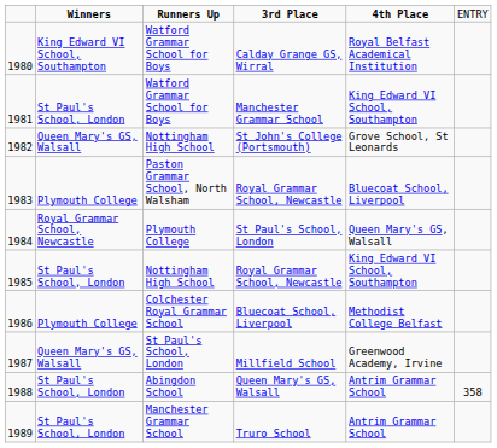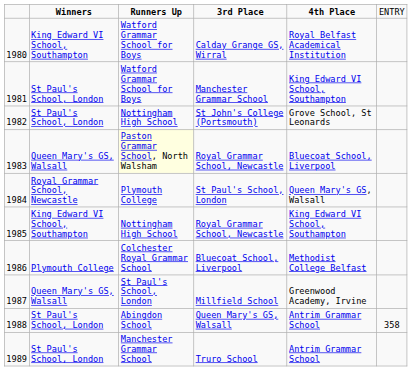St John's College (Portsmouth) | column 2: Queen Mary's GS, Walsall -> St Paul's School, London
1983 / Royal Grammar School, Newcastle | column 2: Plymouth College -> Queen Mary's GS, Walsall
1983 / Royal Grammar School, Newcastle | column 3: no background -> lightyellow background
1985 / Royal Grammar School, Newcastle | column 2: St Paul's School, London -> King Edward VI School, Southampton
